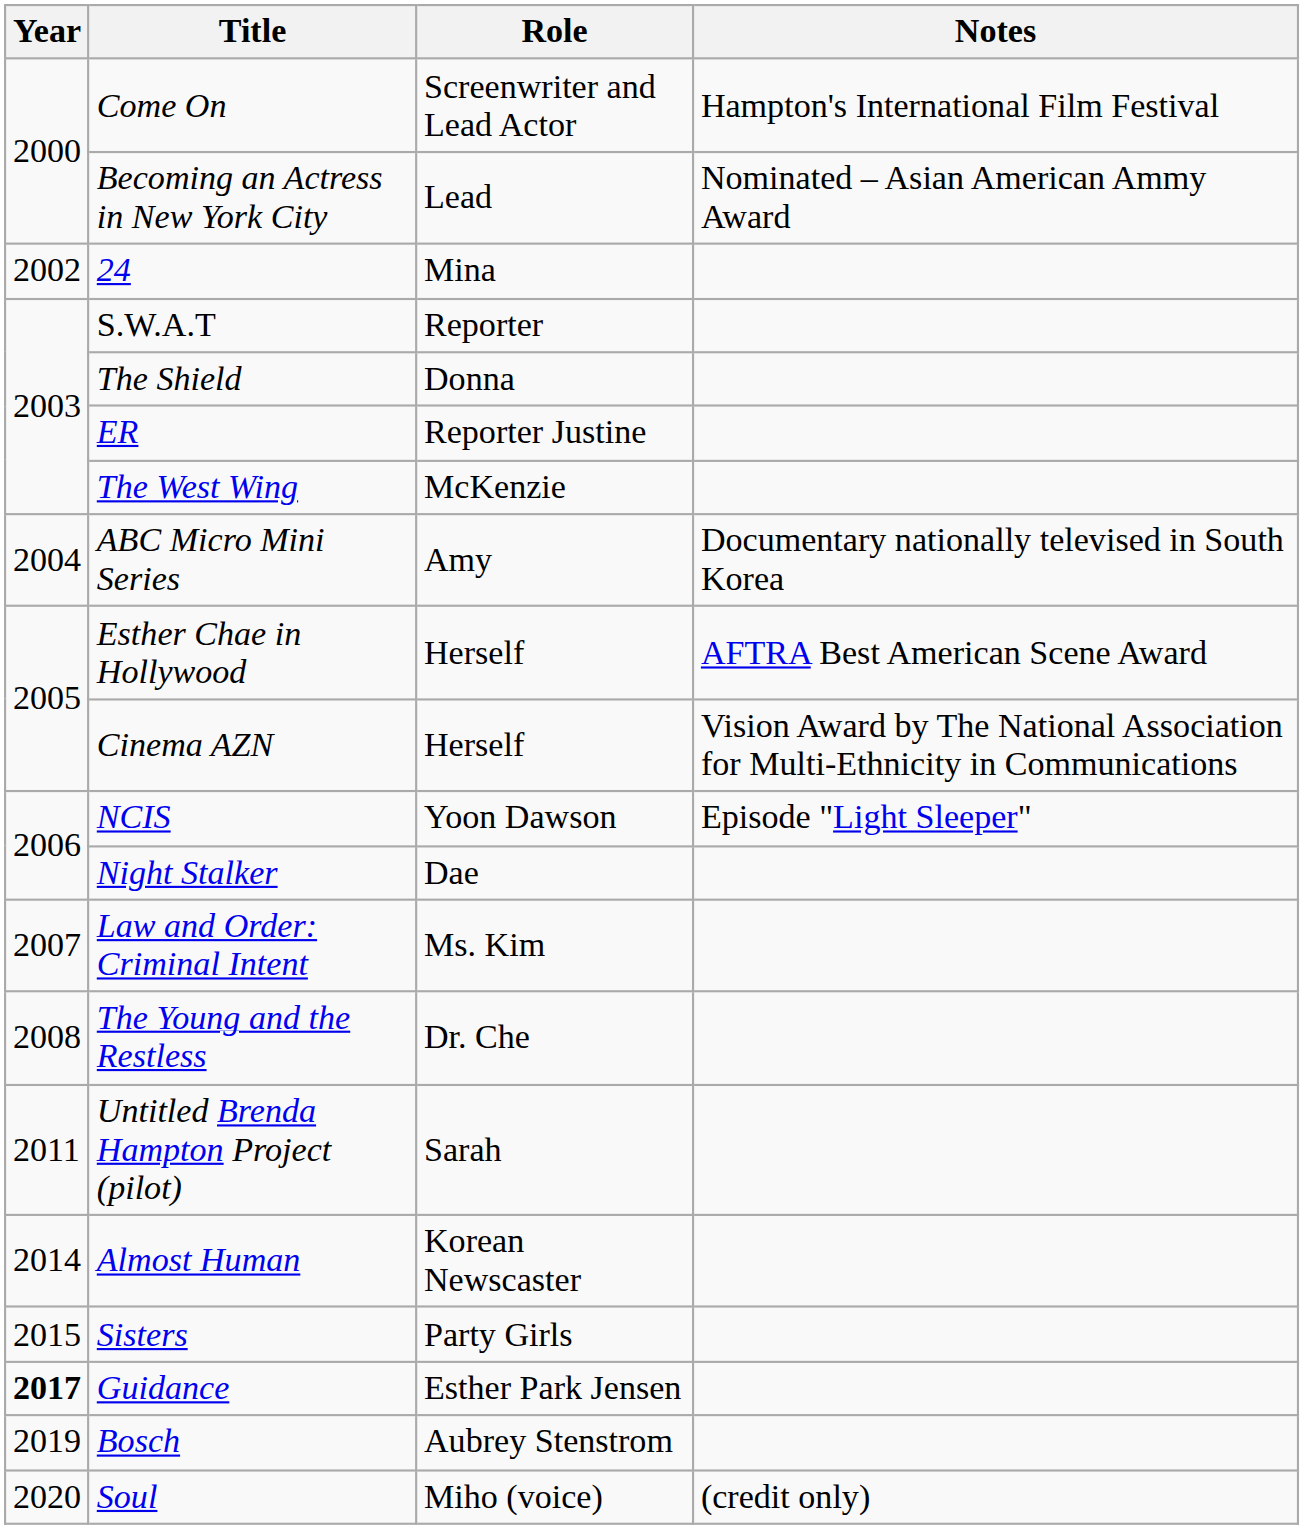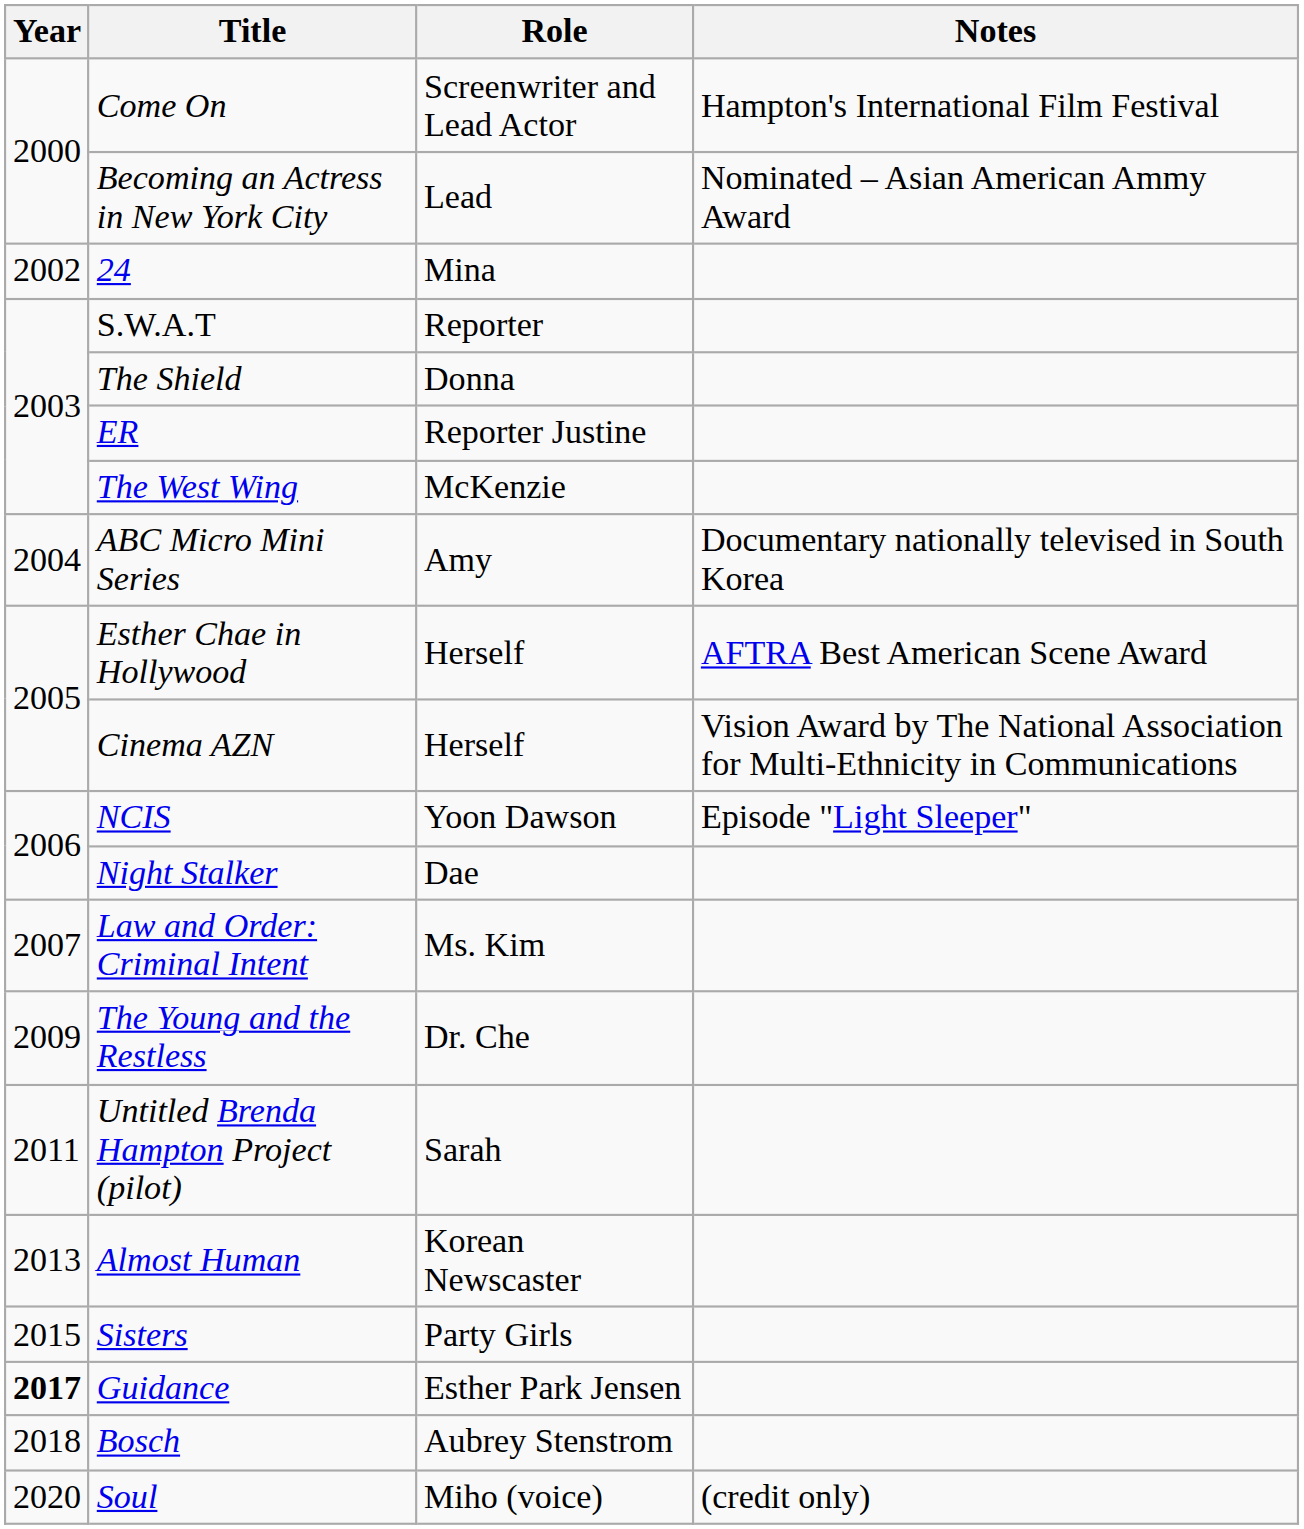The Young and the Restless | Year: 2008 -> 2009
Almost Human | Year: 2014 -> 2013
Bosch | Year: 2019 -> 2018
